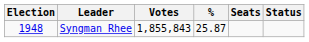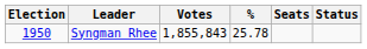Syngman Rhee | Election: 1948 -> 1950
Syngman Rhee | %: 25.87 -> 25.78
